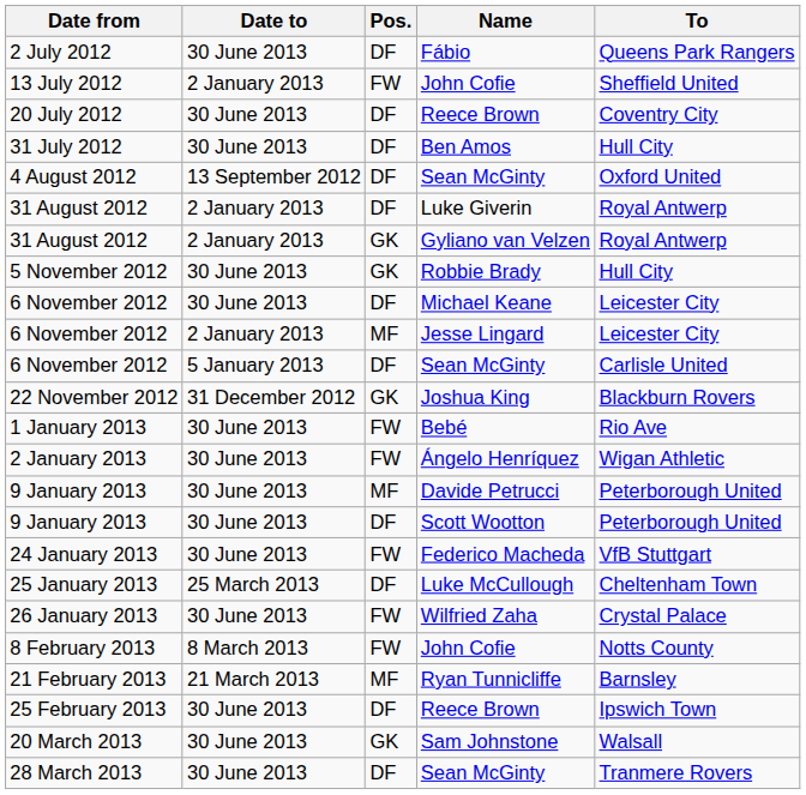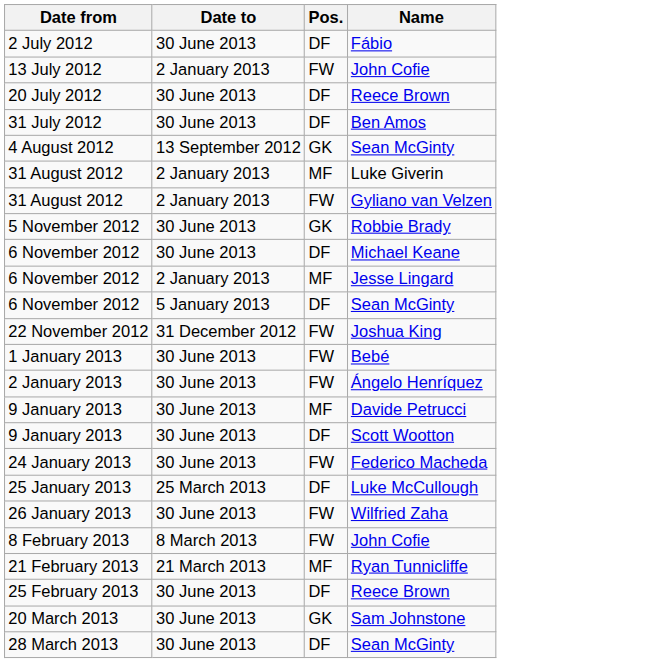- column: To | Queens Park Rangers | Sheffield United | Coventry City | Hull City | Oxford United | Royal Antwerp | Royal Antwerp | Hull City | Leicester City | Leicester City | Carlisle United | Blackburn Rovers | Rio Ave | Wigan Athletic | Peterborough United | Peterborough United | VfB Stuttgart | Cheltenham Town | Crystal Palace | Notts County | Barnsley | Ipswich Town | Walsall | Tranmere Rovers
4 August 2012 | Pos.: DF -> GK
31 August 2012 / Luke Giverin | Pos.: DF -> MF
31 August 2012 / Gyliano van Velzen | Pos.: GK -> FW
22 November 2012 | Pos.: GK -> FW
